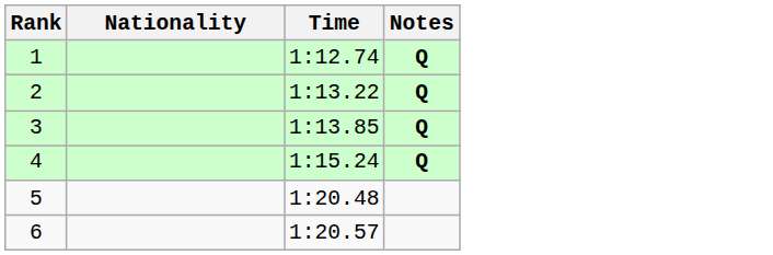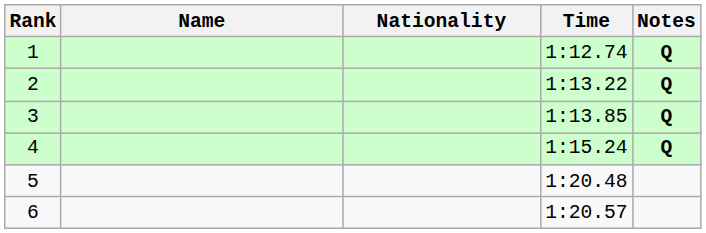+ column: Name
